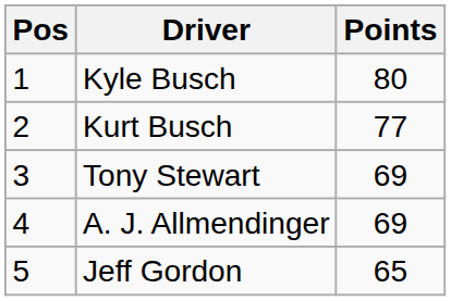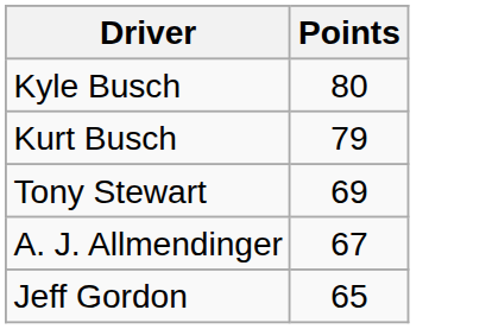- column: Pos | 1 | 2 | 3 | 4 | 5
Kurt Busch | Points: 77 -> 79
A. J. Allmendinger | Points: 69 -> 67
